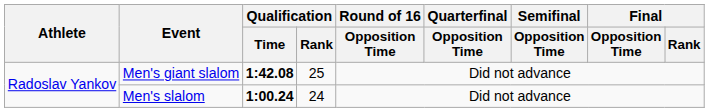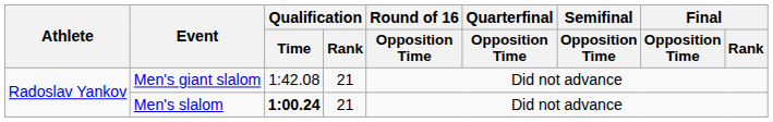Men's giant slalom | Qualification / Time: bold -> normal
Men's giant slalom | Qualification / Rank: 25 -> 21
Men's slalom | Qualification / Rank: 24 -> 21
